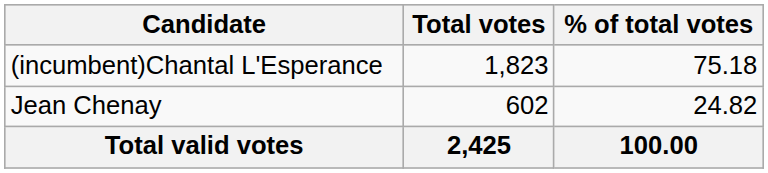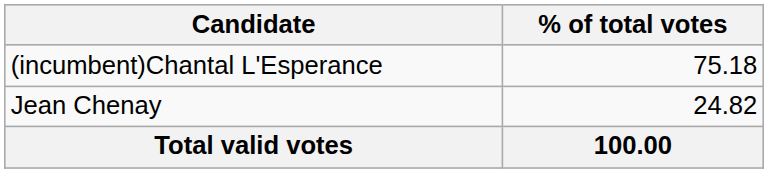- column: Total votes | 1,823 | 602 | 2,425
